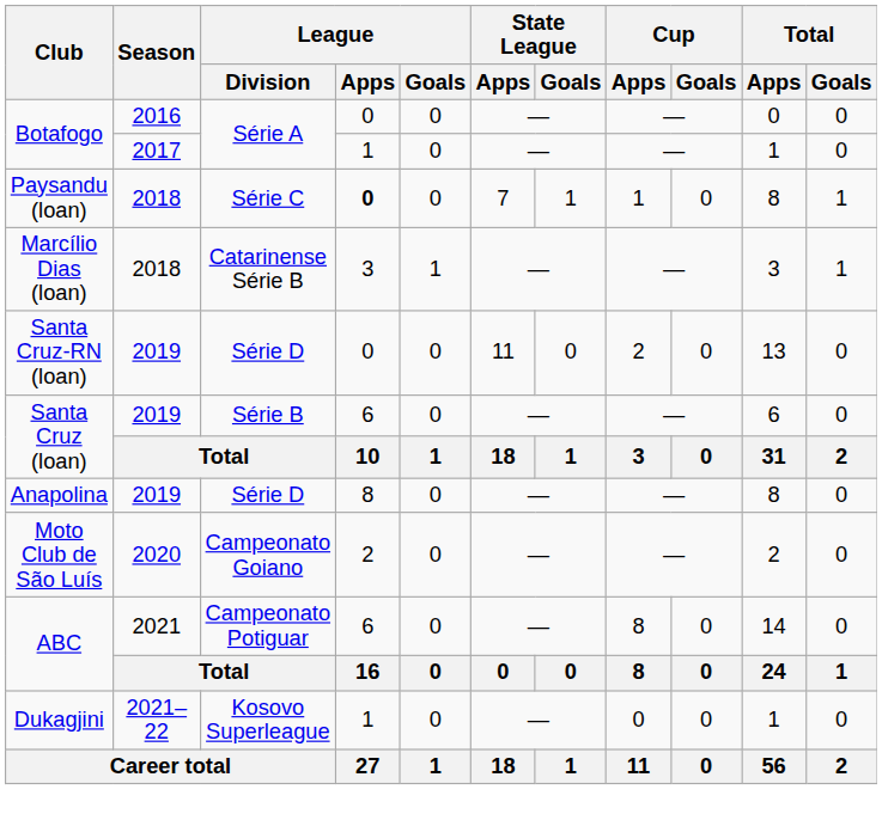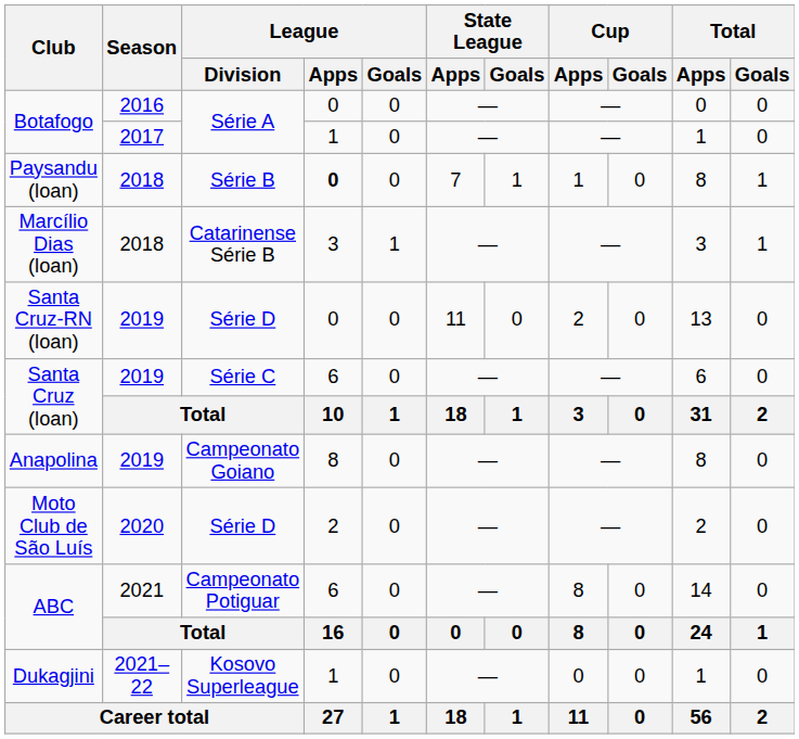Paysandu (loan) | League / Division: Série C -> Série B
Santa Cruz (loan) / 2019 | League / Division: Série B -> Série C
Anapolina | League / Division: Série D -> Campeonato Goiano
Moto Club de São Luís | League / Division: Campeonato Goiano -> Série D
